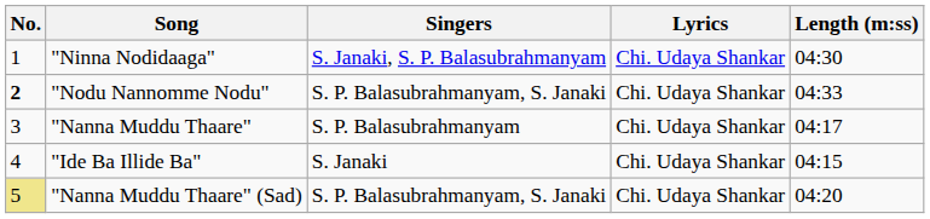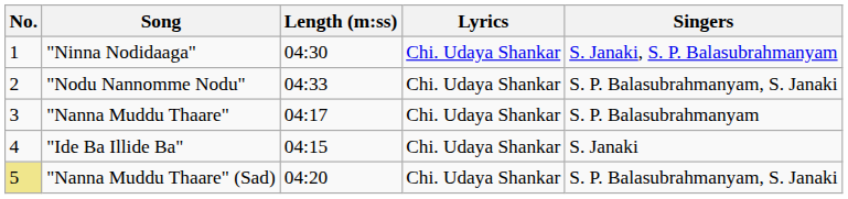columns swapped: Singers <-> Length (m:ss)
"Nodu Nannomme Nodu" | No.: bold -> normal
